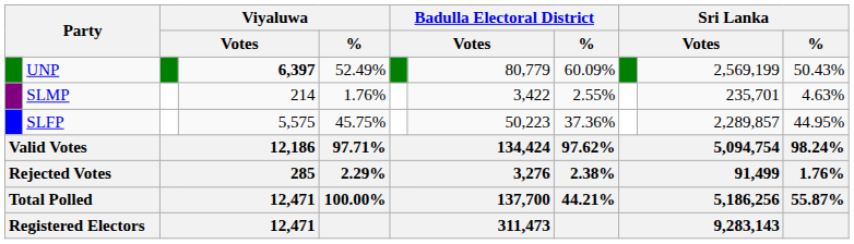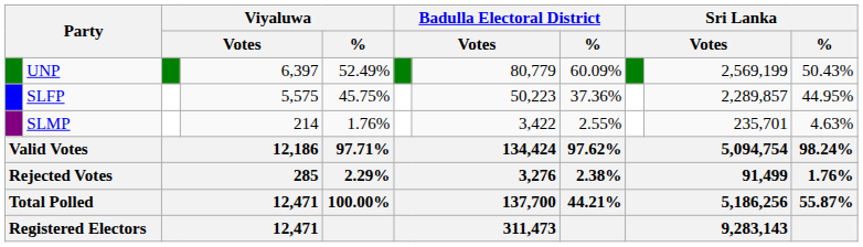UNP | column 4: bold -> normal
rows swapped: SLFP <-> SLMP
